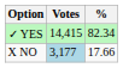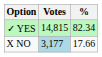✓ YES | Votes: 14,415 -> 14,815
